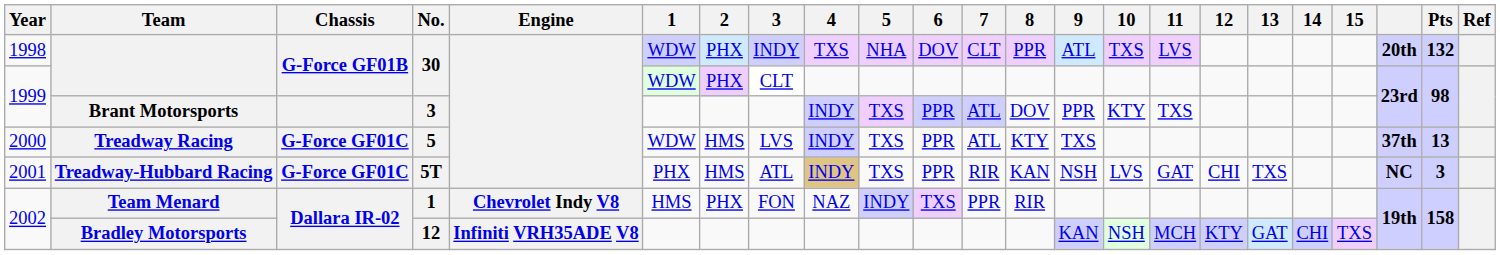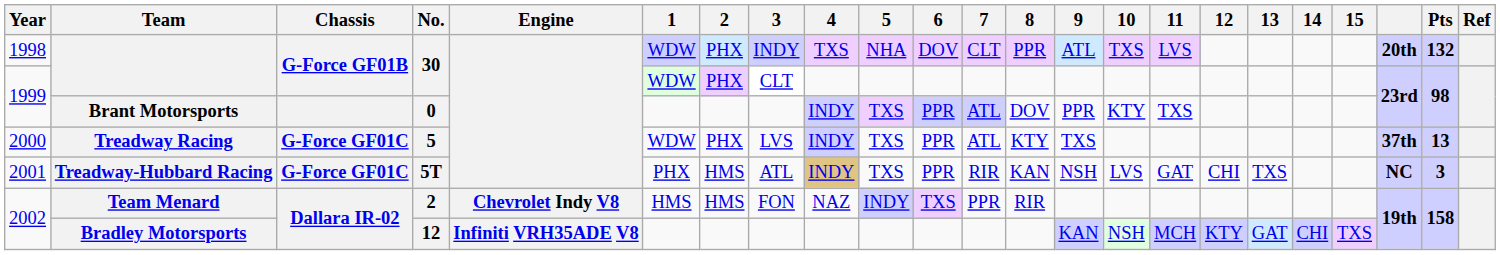Brant Motorsports | No.: 3 -> 0
Treadway Racing | 2: HMS -> PHX
Team Menard | No.: 1 -> 2
Team Menard | 2: PHX -> HMS
